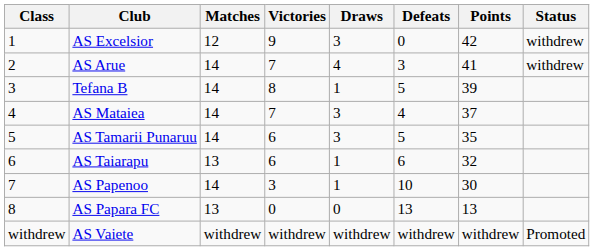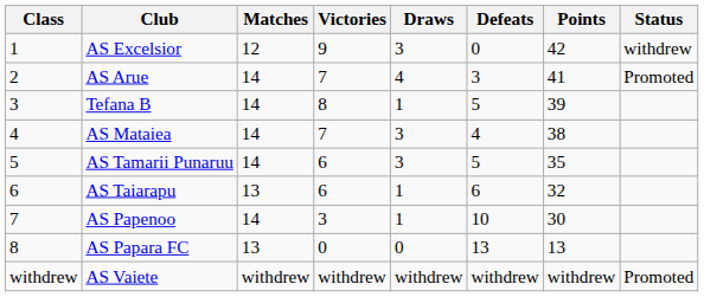AS Arue | Status: withdrew -> Promoted
AS Mataiea | Points: 37 -> 38
